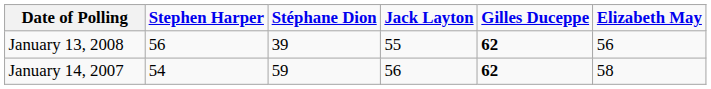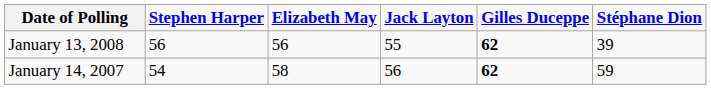columns swapped: Stéphane Dion <-> Elizabeth May
